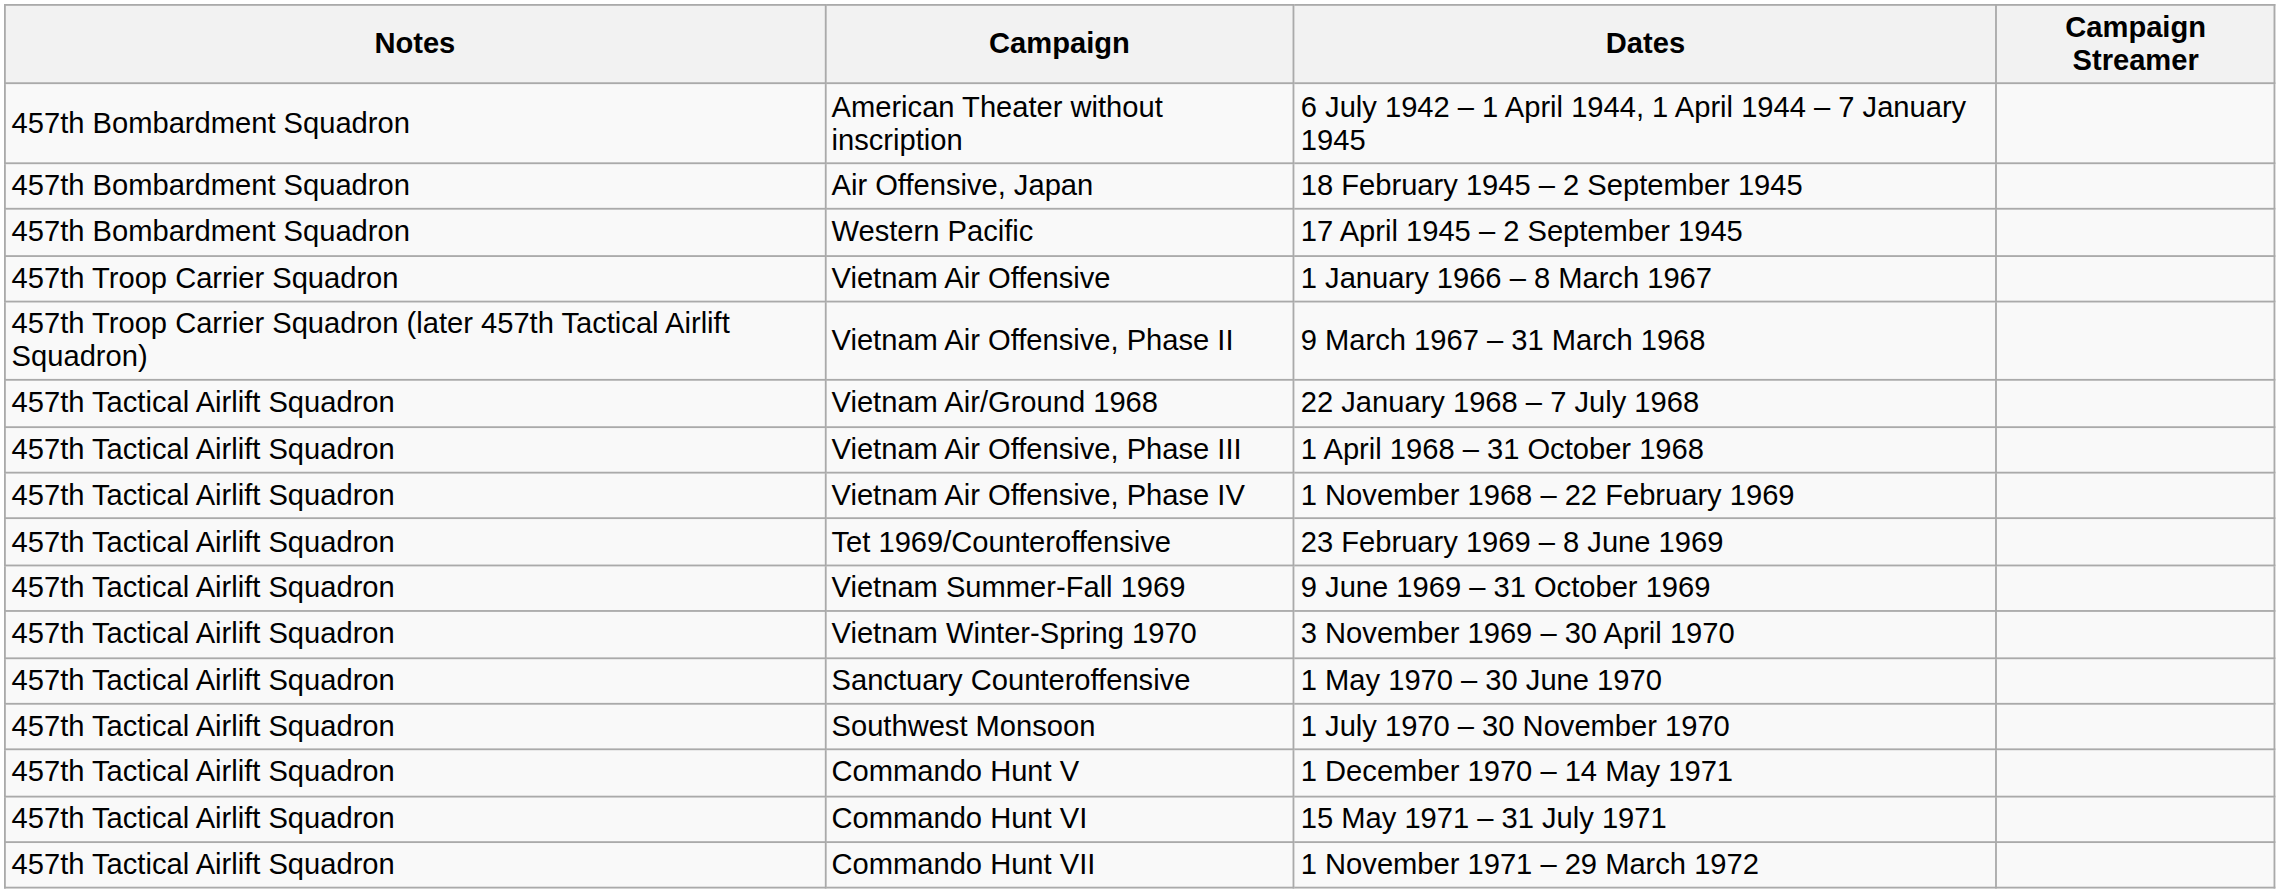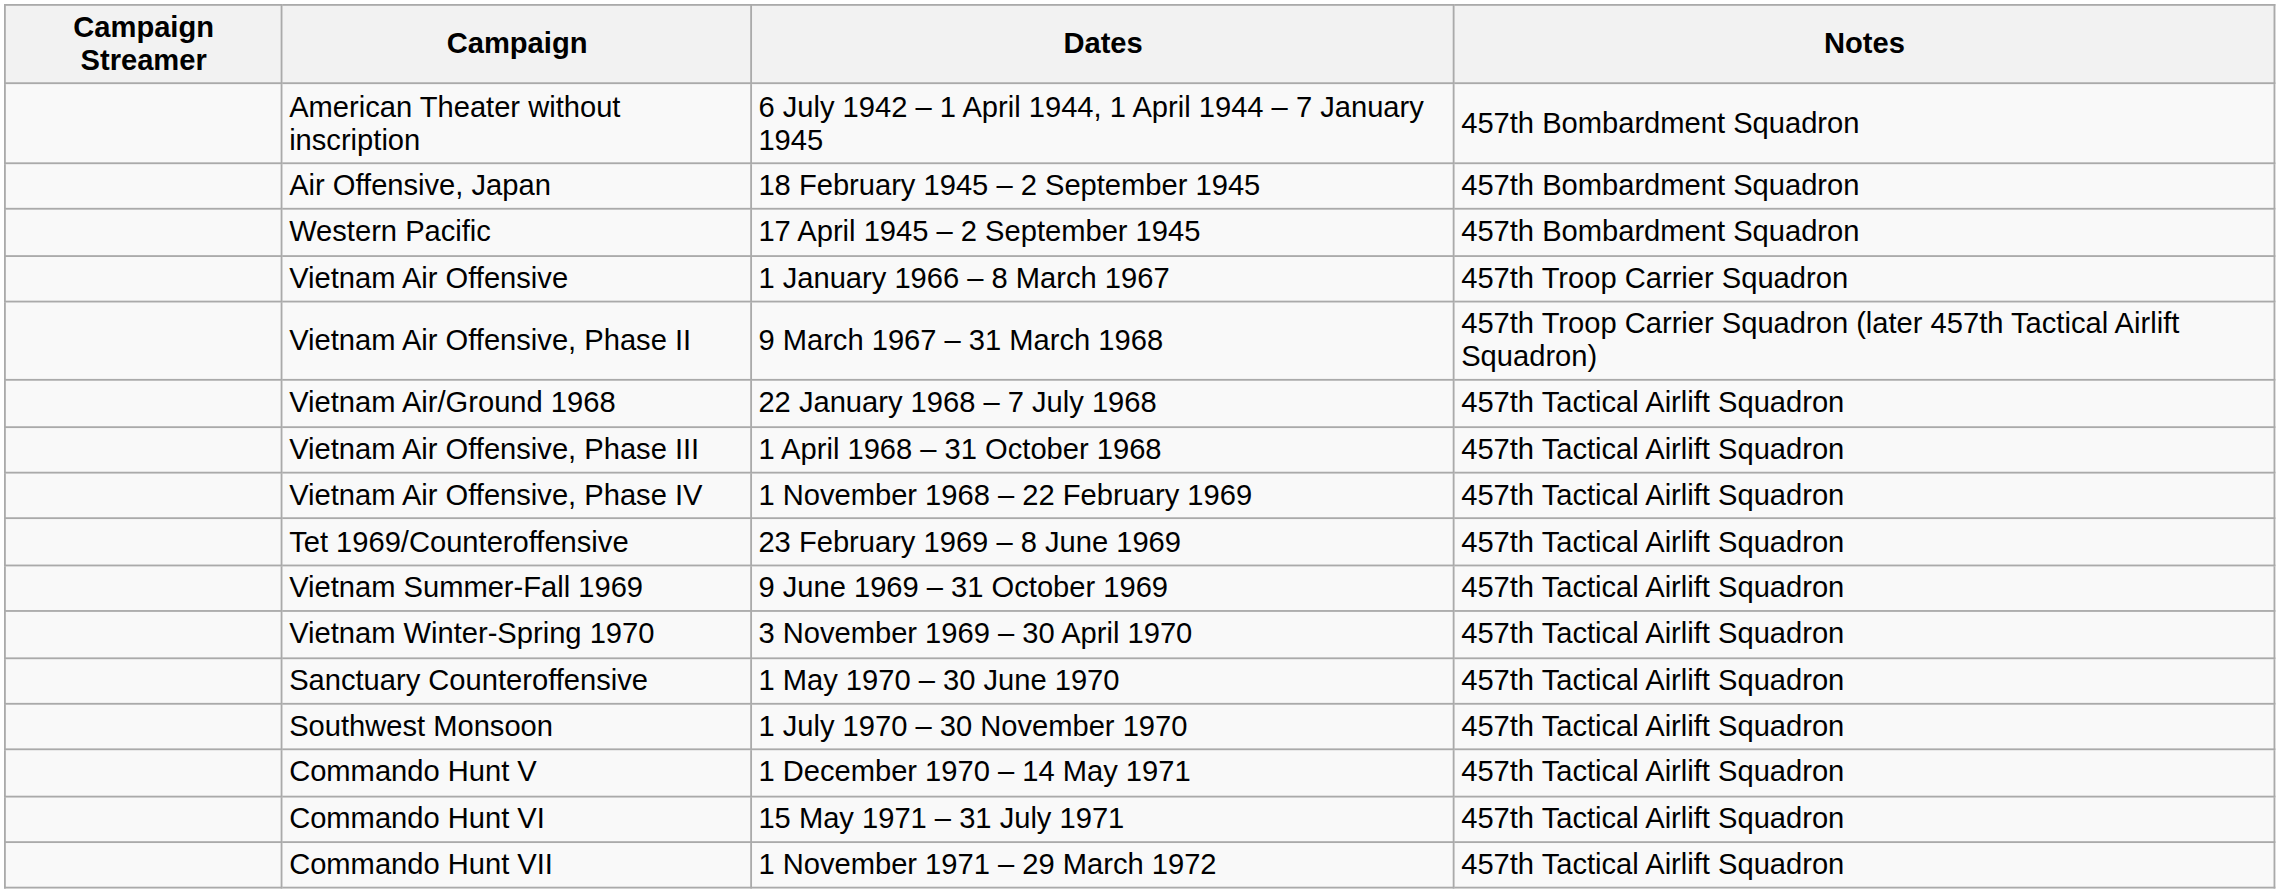columns swapped: Campaign Streamer <-> Notes
